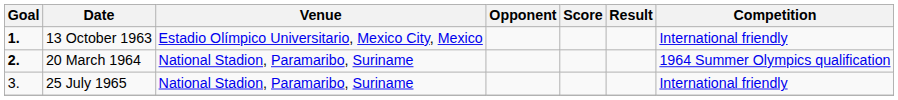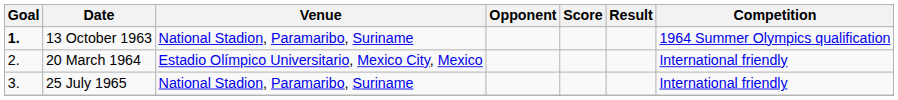13 October 1963 | Venue: Estadio Olímpico Universitario, Mexico City, Mexico -> National Stadion, Paramaribo, Suriname
13 October 1963 | Competition: International friendly -> 1964 Summer Olympics qualification
20 March 1964 | Goal: bold -> normal
20 March 1964 | Venue: National Stadion, Paramaribo, Suriname -> Estadio Olímpico Universitario, Mexico City, Mexico
20 March 1964 | Competition: 1964 Summer Olympics qualification -> International friendly
